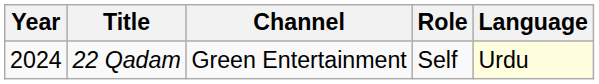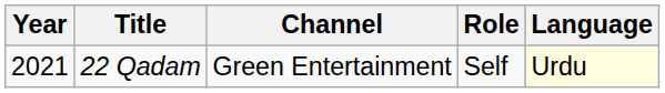22 Qadam | Year: 2024 -> 2021
